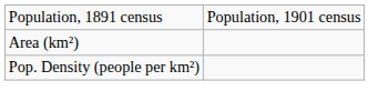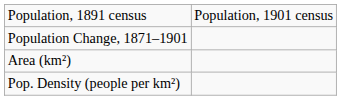+ row: Population Change, 1871–1901
